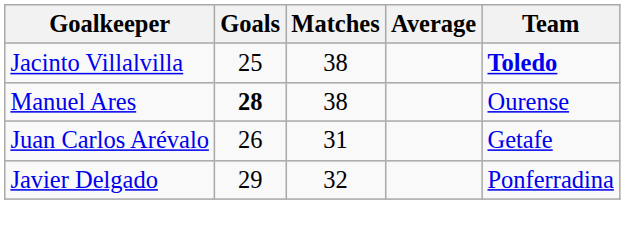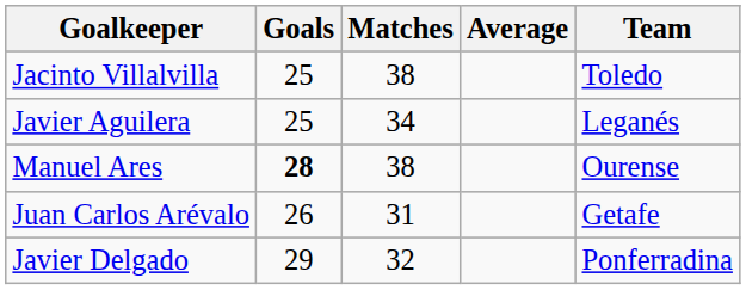Jacinto Villalvilla | Team: bold -> normal
+ row: Javier Aguilera | 25 | 34 | Leganés
